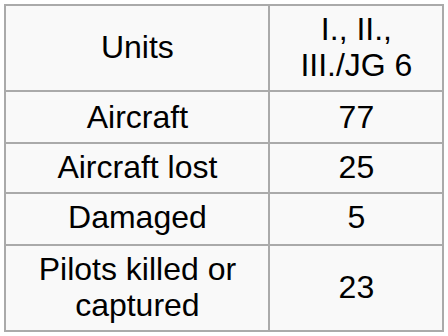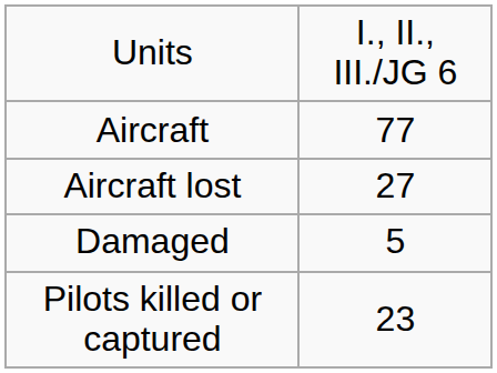Aircraft lost | column 2: 25 -> 27
